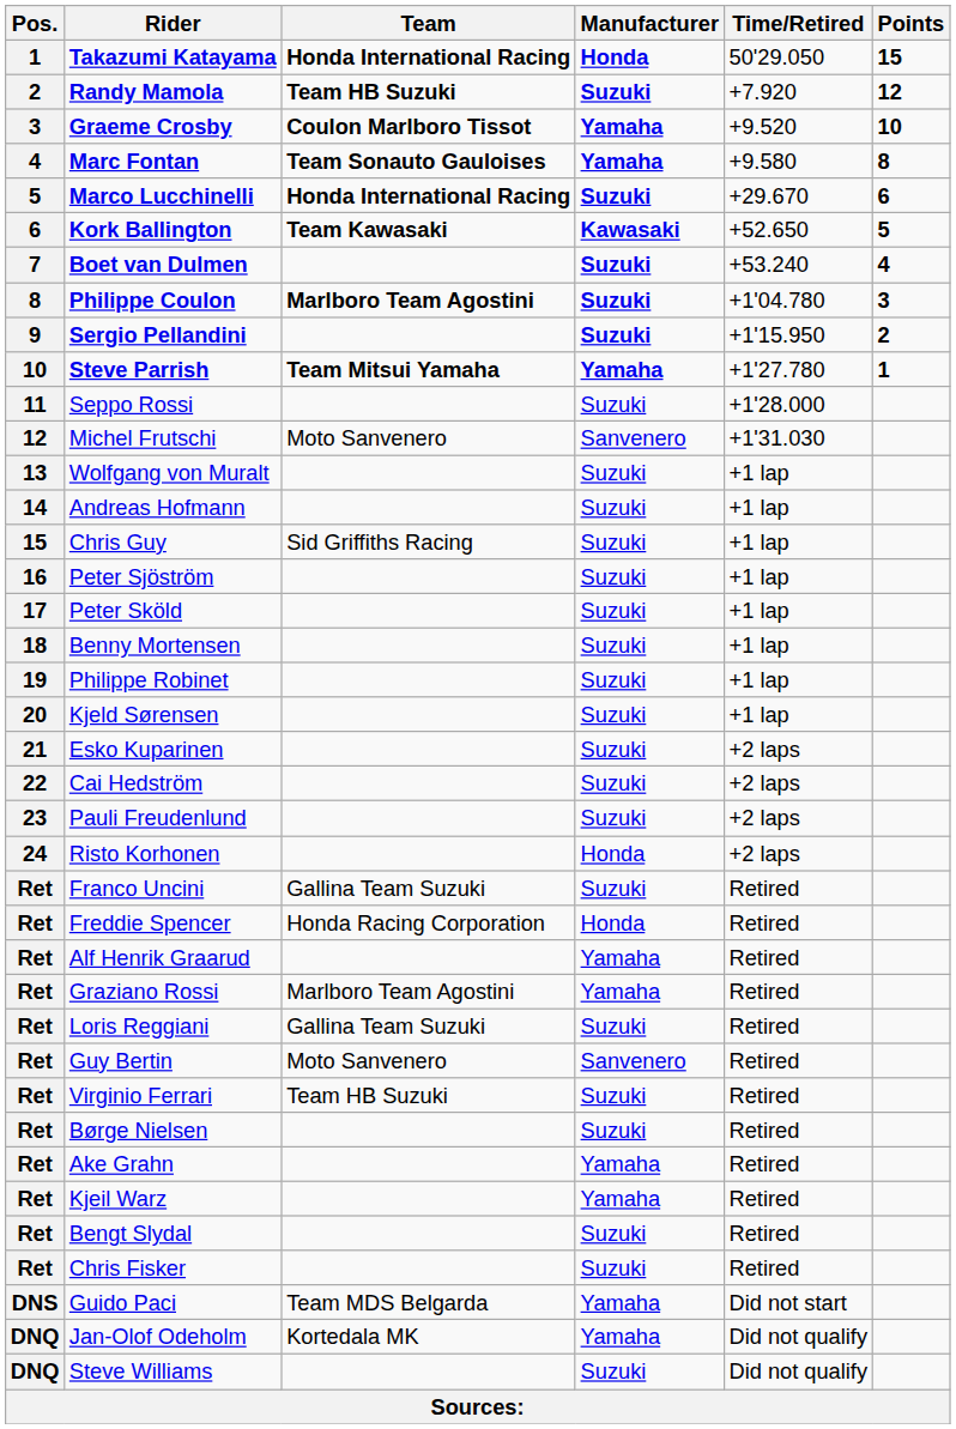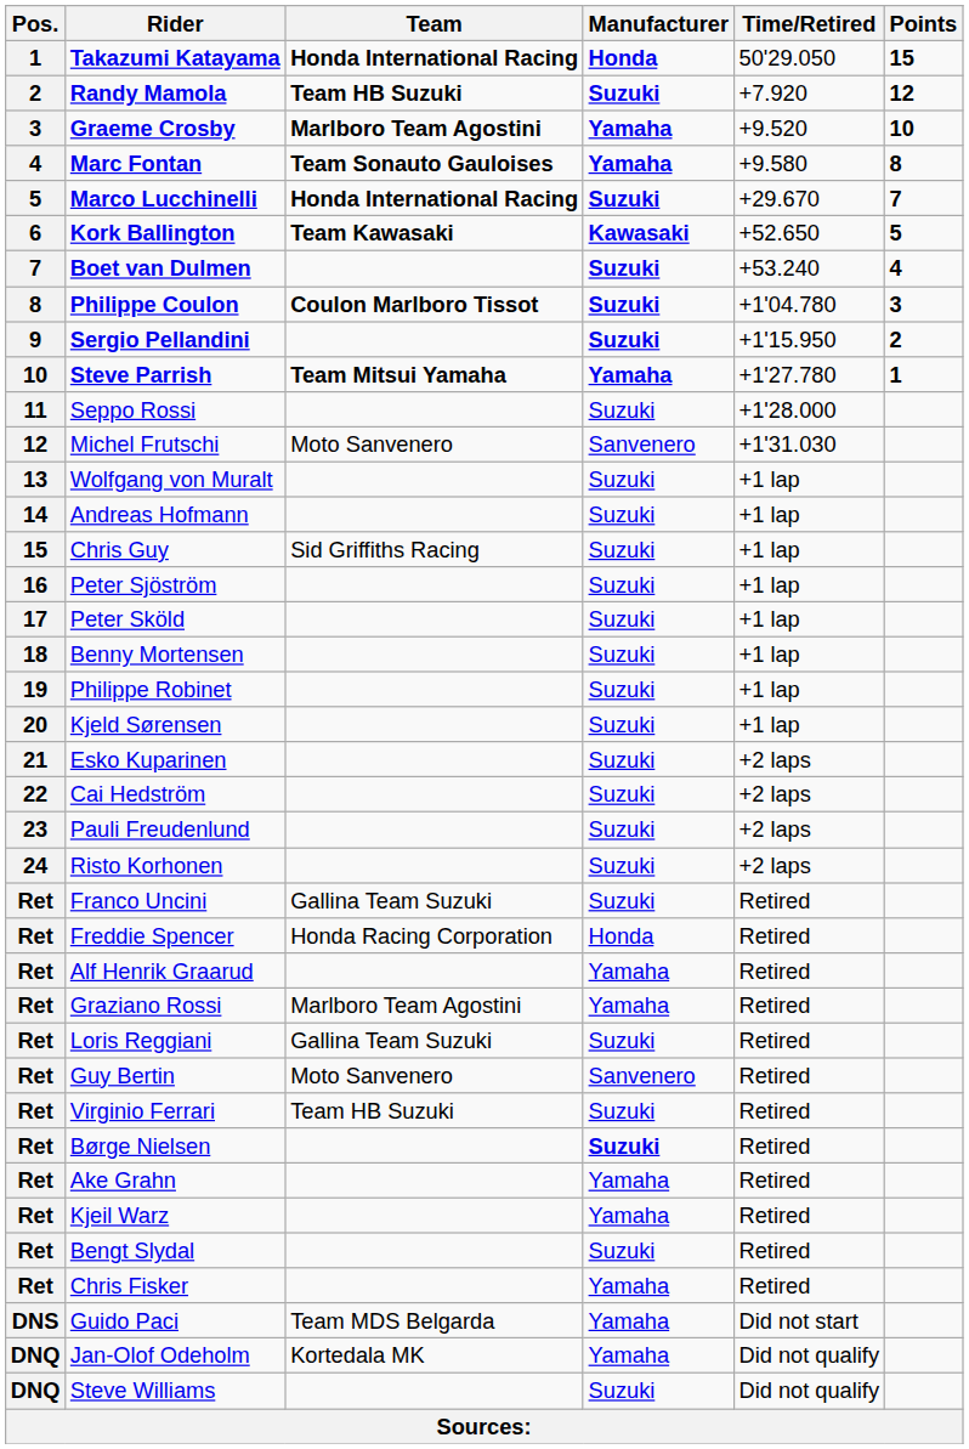Graeme Crosby | Team: Coulon Marlboro Tissot -> Marlboro Team Agostini
Marco Lucchinelli | Points: 6 -> 7
Philippe Coulon | Team: Marlboro Team Agostini -> Coulon Marlboro Tissot
Risto Korhonen | Manufacturer: Honda -> Suzuki
Børge Nielsen | Manufacturer: normal -> bold
Chris Fisker | Manufacturer: Suzuki -> Yamaha
